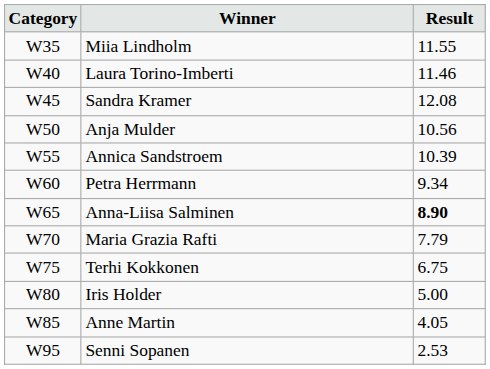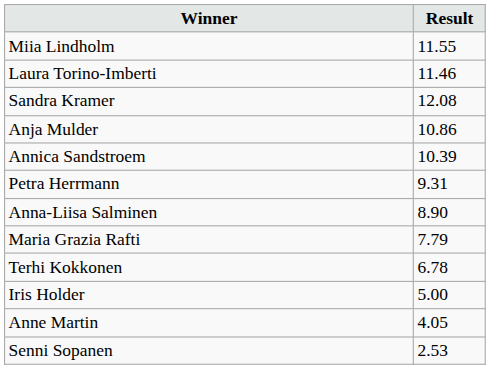- column: Category | W35 | W40 | W45 | W50 | W55 | W60 | W65 | W70 | W75 | W80 | W85 | W95
Anja Mulder | Result: 10.56 -> 10.86
Petra Herrmann | Result: 9.34 -> 9.31
Anna-Liisa Salminen | Result: bold -> normal
Terhi Kokkonen | Result: 6.75 -> 6.78
